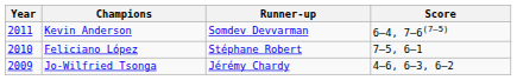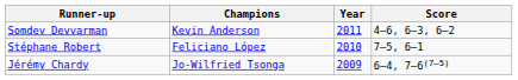columns swapped: Year <-> Runner-up
Kevin Anderson | Score: 6–4, 7–6(7–5) -> 4–6, 6–3, 6–2
Jo-Wilfried Tsonga | Score: 4–6, 6–3, 6–2 -> 6–4, 7–6(7–5)
